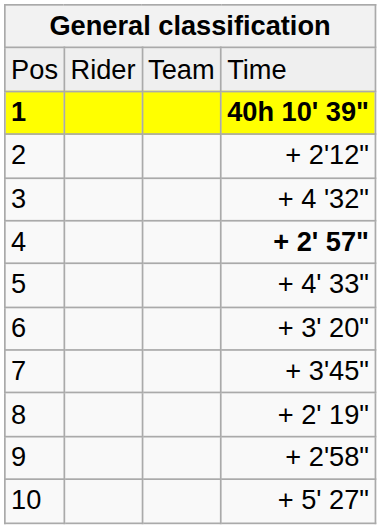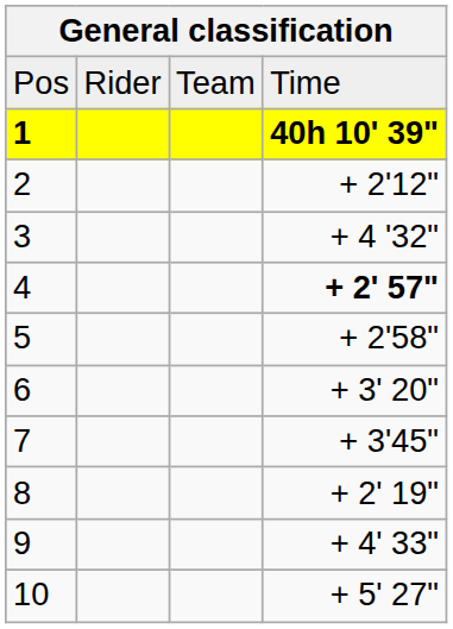5 | column 4: + 4' 33" -> + 2'58"
9 | column 4: + 2'58" -> + 4' 33"
